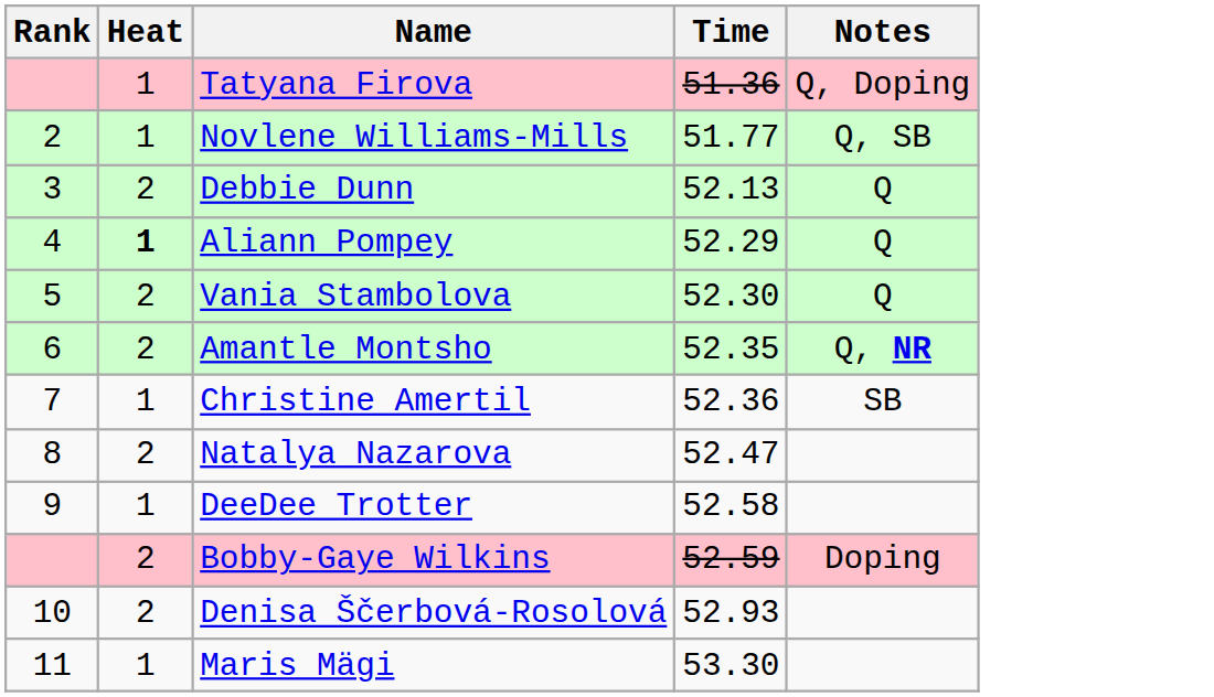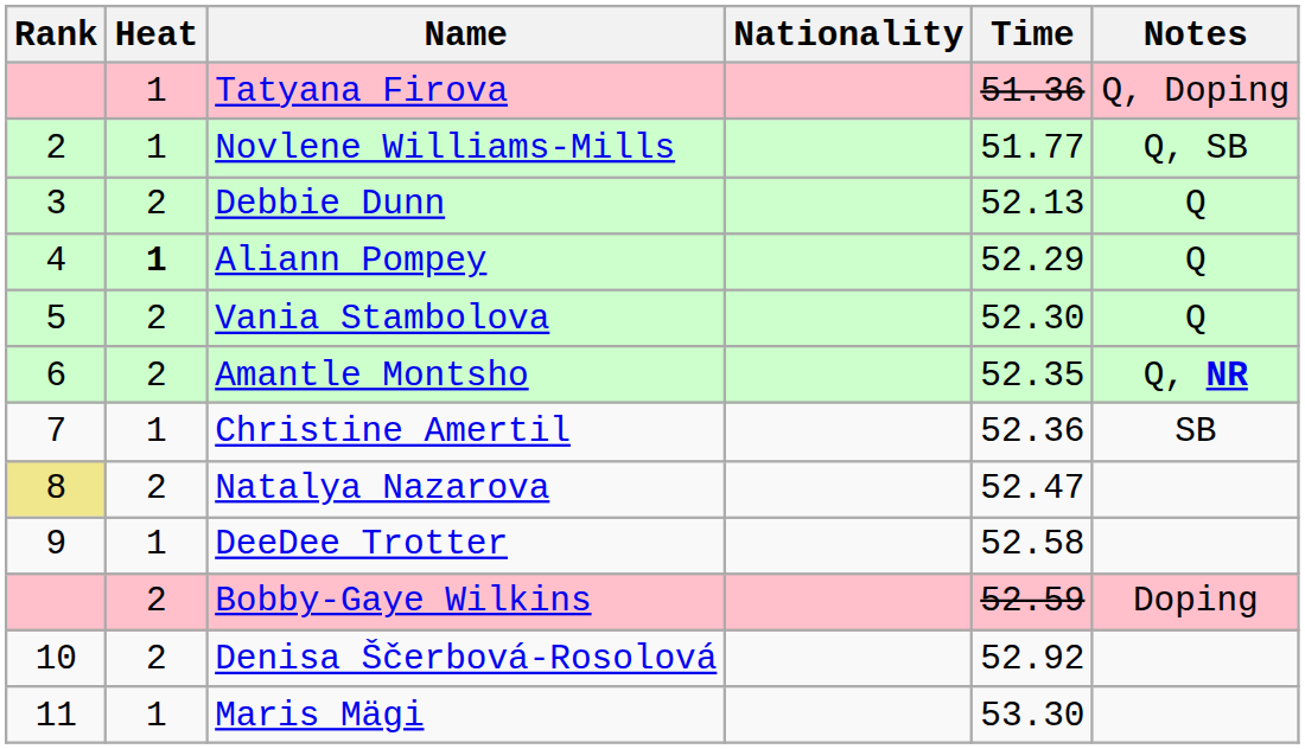+ column: Nationality
Natalya Nazarova | Rank: no background -> khaki background
Denisa Ščerbová-Rosolová | Time: 52.93 -> 52.92
